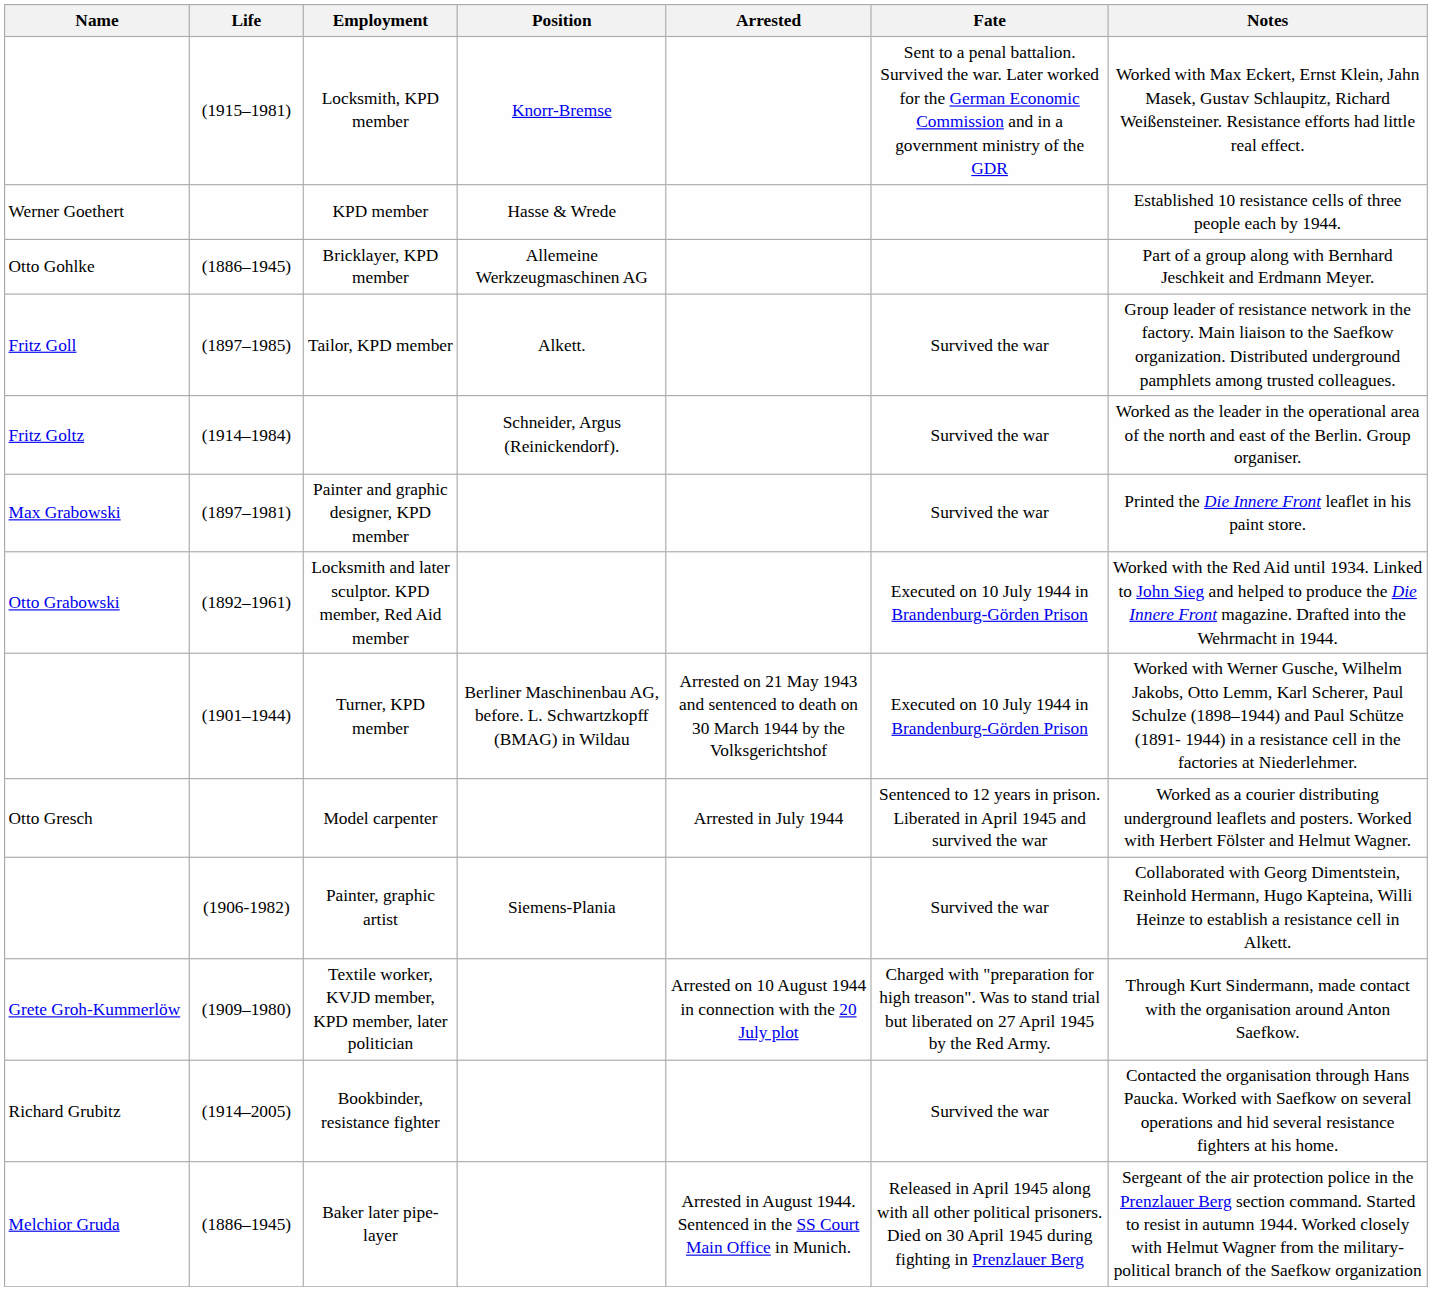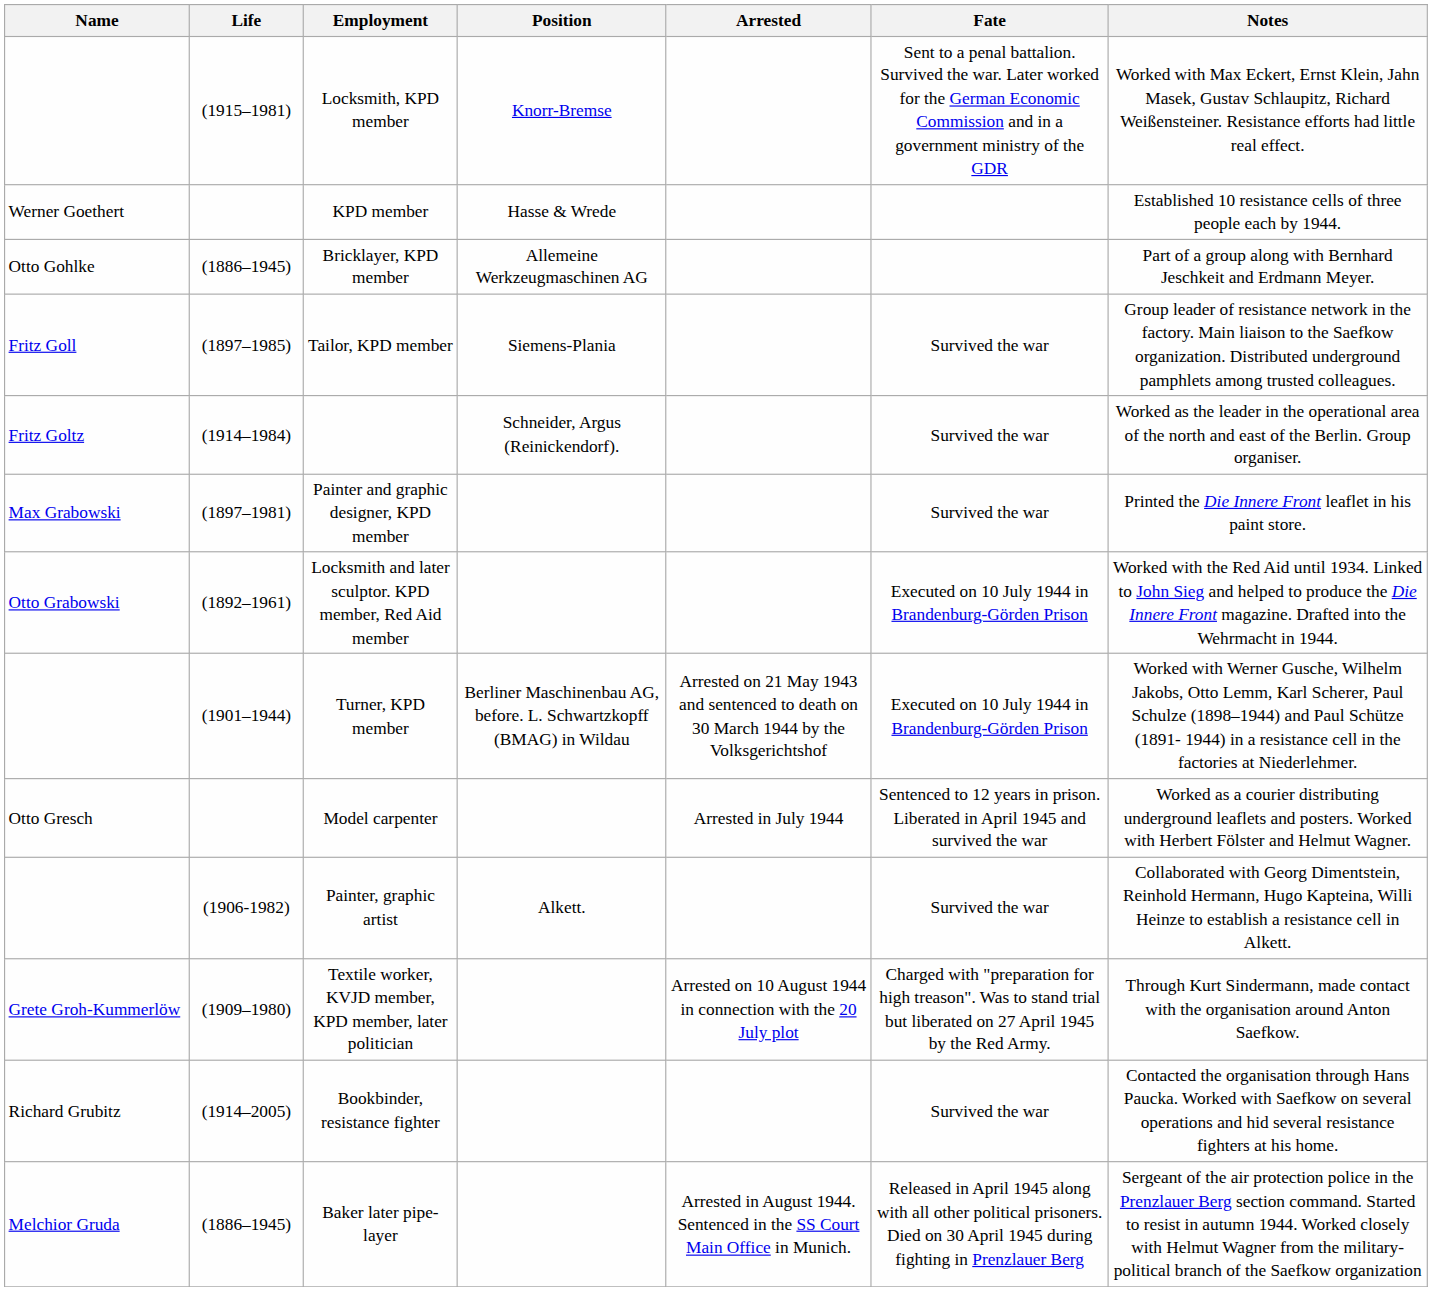Tailor, KPD member | Position: Alkett. -> Siemens-Plania
Painter, graphic artist | Position: Siemens-Plania -> Alkett.
